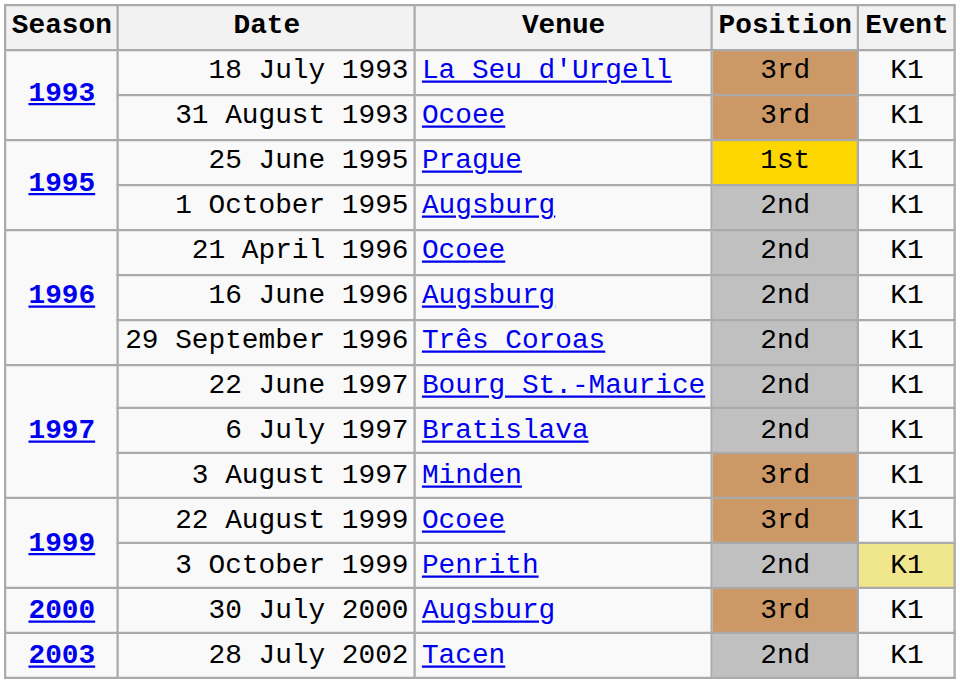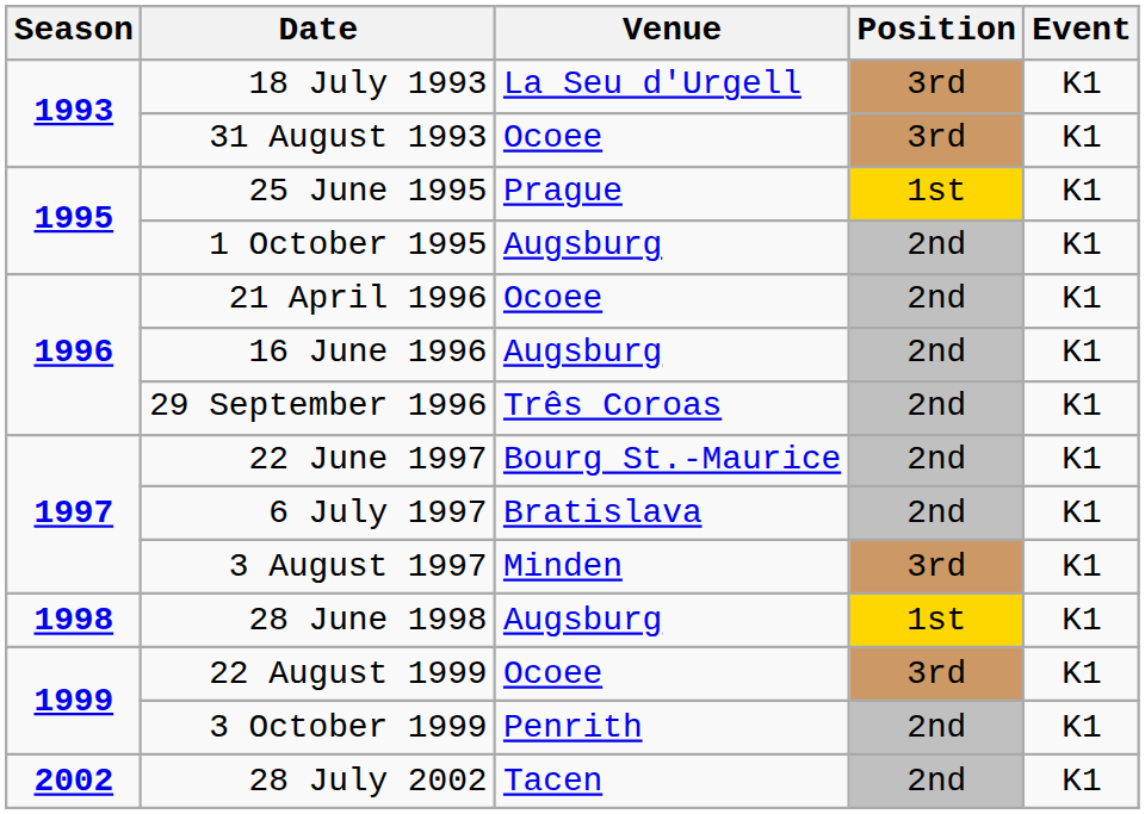+ row: 1998 | 28 June 1998 | Augsburg | 1st | K1
3 October 1999 | Event: khaki background -> no background
- row: 2000 | 30 July 2000 | Augsburg | 3rd | K1
28 July 2002 | Season: 2003 -> 2002
